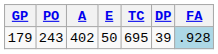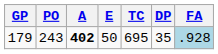179 | A: normal -> bold
179 | DP: 39 -> 35
